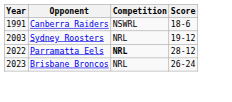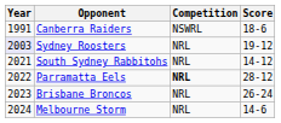Sydney Roosters | Year: no background -> lavender background
+ row: 2021 | South Sydney Rabbitohs | NRL | 14-12
+ row: 2024 | Melbourne Storm | NRL | 14-6
